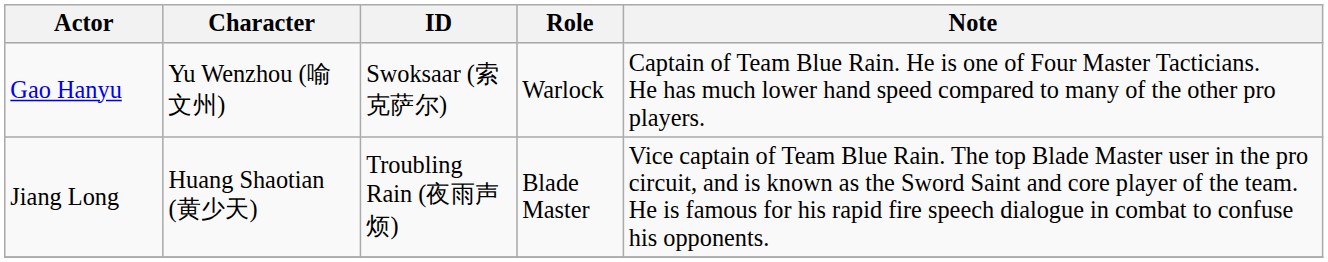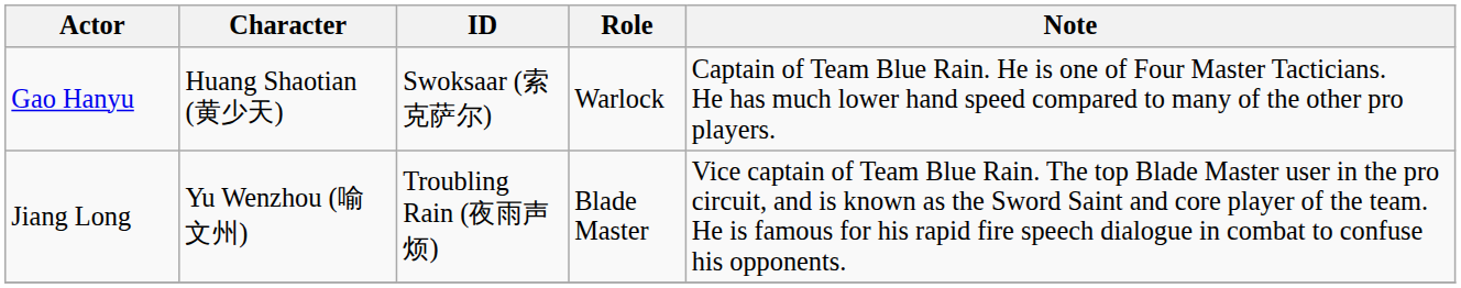Gao Hanyu | Character: Yu Wenzhou (喻文州) -> Huang Shaotian (黄少天)
Jiang Long | Character: Huang Shaotian (黄少天) -> Yu Wenzhou (喻文州)
